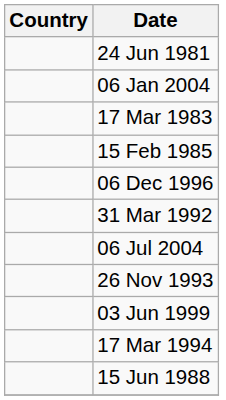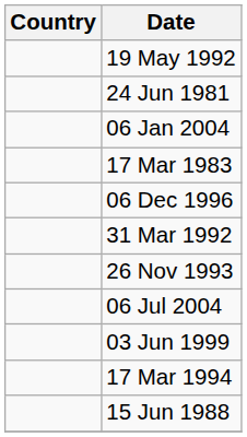+ row: 19 May 1992
- row: 15 Feb 1985
rows swapped: 06 Jul 2004 <-> 26 Nov 1993
